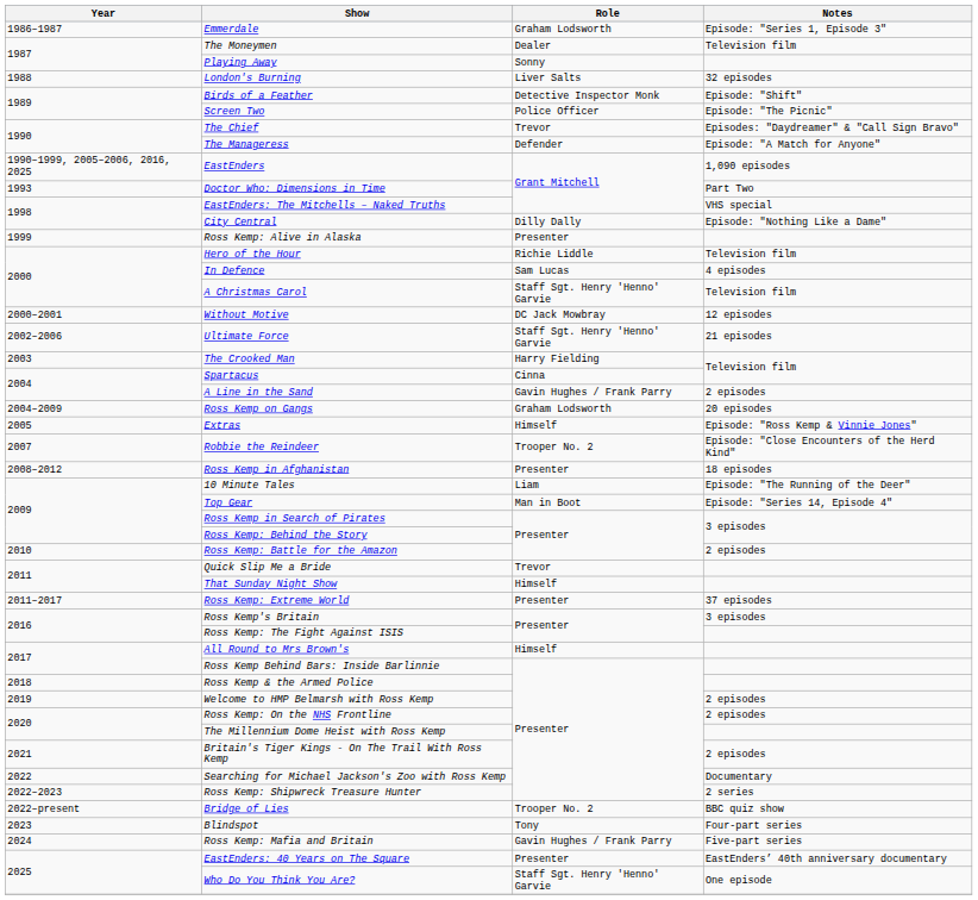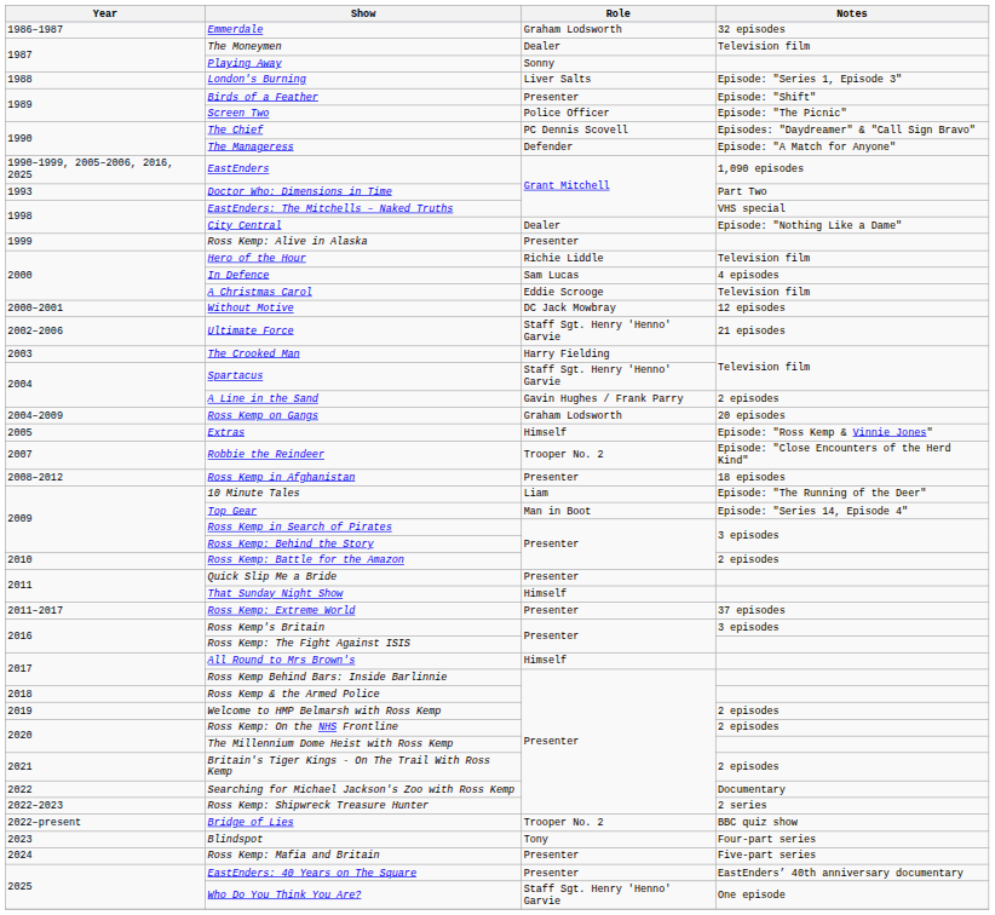Emmerdale | Notes: Episode: "Series 1, Episode 3" -> 32 episodes
London's Burning | Notes: 32 episodes -> Episode: "Series 1, Episode 3"
Birds of a Feather | Role: Detective Inspector Monk -> Presenter
The Chief | Role: Trevor -> PC Dennis Scovell
City Central | Role: Dilly Dally -> Dealer
A Christmas Carol | Role: Staff Sgt. Henry 'Henno' Garvie -> Eddie Scrooge
Spartacus | Role: Cinna -> Staff Sgt. Henry 'Henno' Garvie
Quick Slip Me a Bride | Role: Trevor -> Presenter
Ross Kemp: Mafia and Britain | Role: Gavin Hughes / Frank Parry -> Presenter
